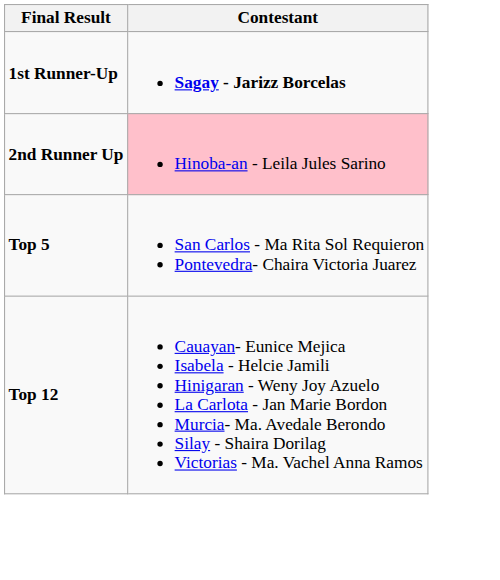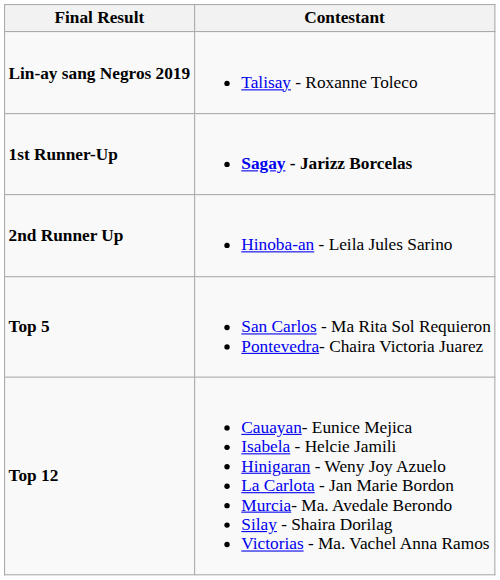+ row: Lin-ay sang Negros 2019 | Talisay - Roxanne Toleco
2nd Runner Up | Contestant: pink background -> no background
